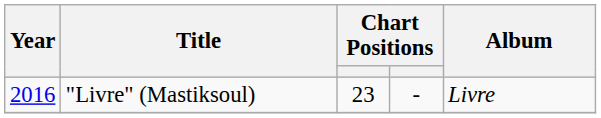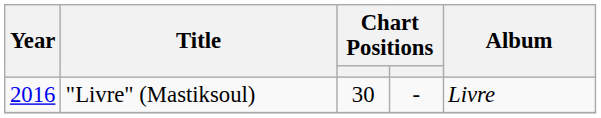"Livre" (Mastiksoul) | column 3: 23 -> 30
